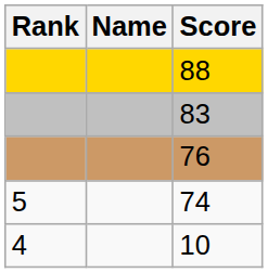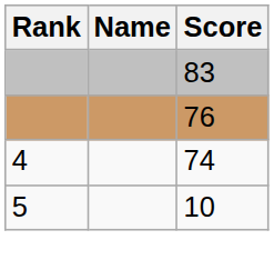- row: 88
74 | Rank: 5 -> 4
10 | Rank: 4 -> 5
